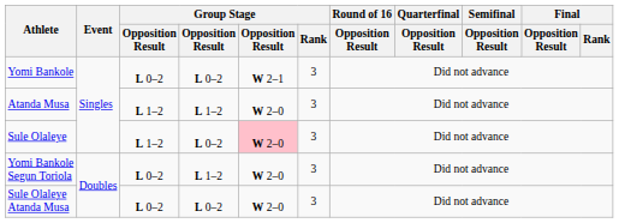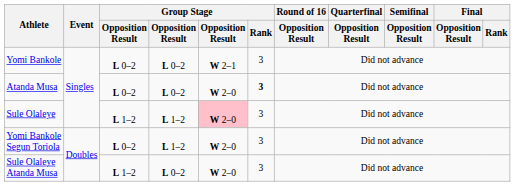Atanda Musa | column 3: L 1–2 -> L 0–2
Atanda Musa | column 4: L 1–2 -> L 0–2
Atanda Musa | Group Stage / Rank: normal -> bold
Sule Olaleye | column 4: L 0–2 -> L 1–2
Sule Olaleye Atanda Musa | column 3: L 0–2 -> L 1–2
